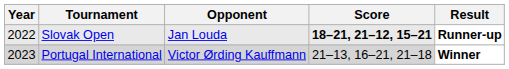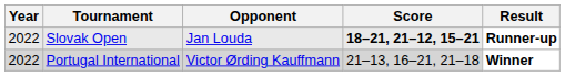Portugal International | Year: 2023 -> 2022
